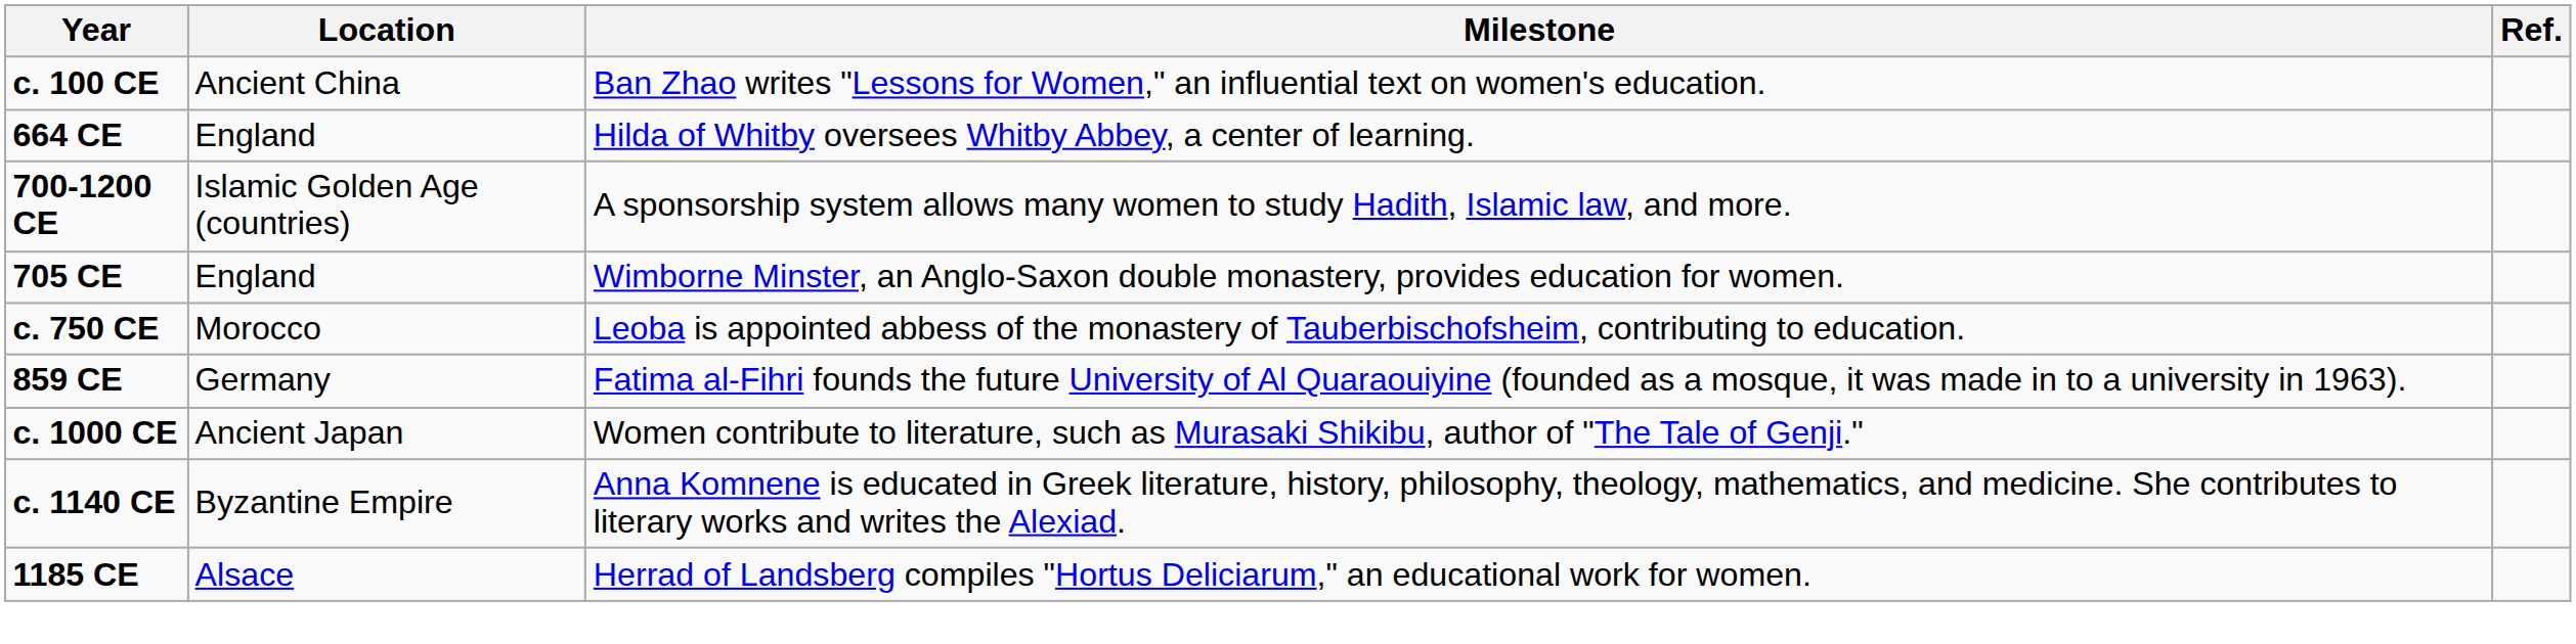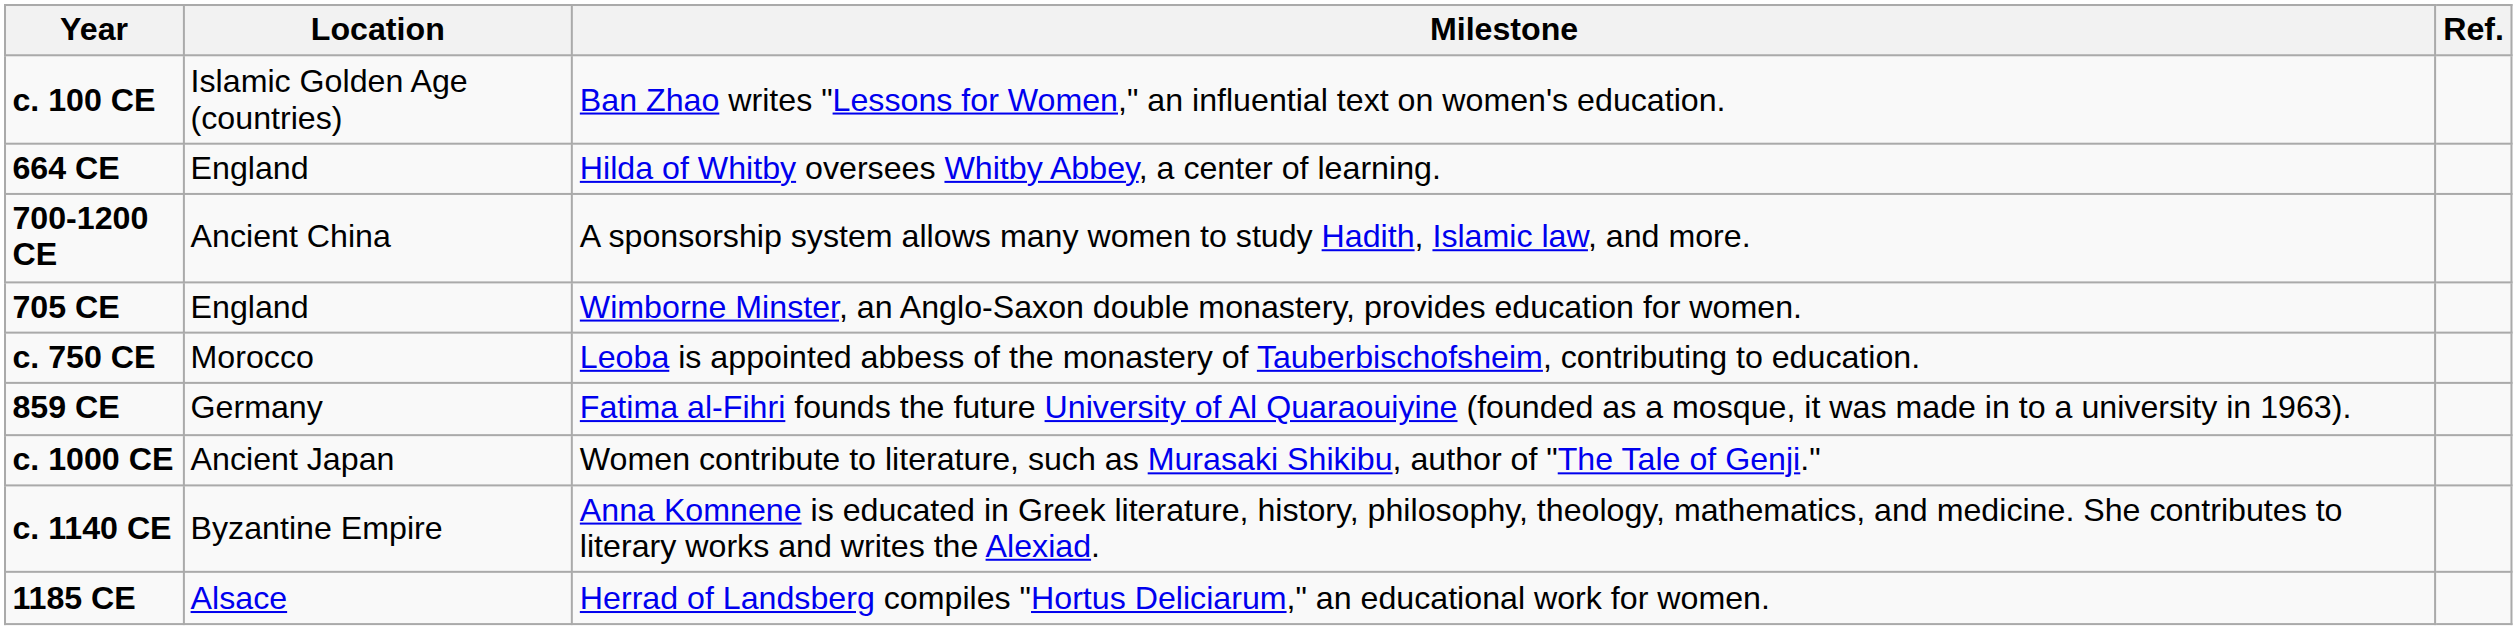c. 100 CE | Location: Ancient China -> Islamic Golden Age (countries)
700-1200 CE | Location: Islamic Golden Age (countries) -> Ancient China
